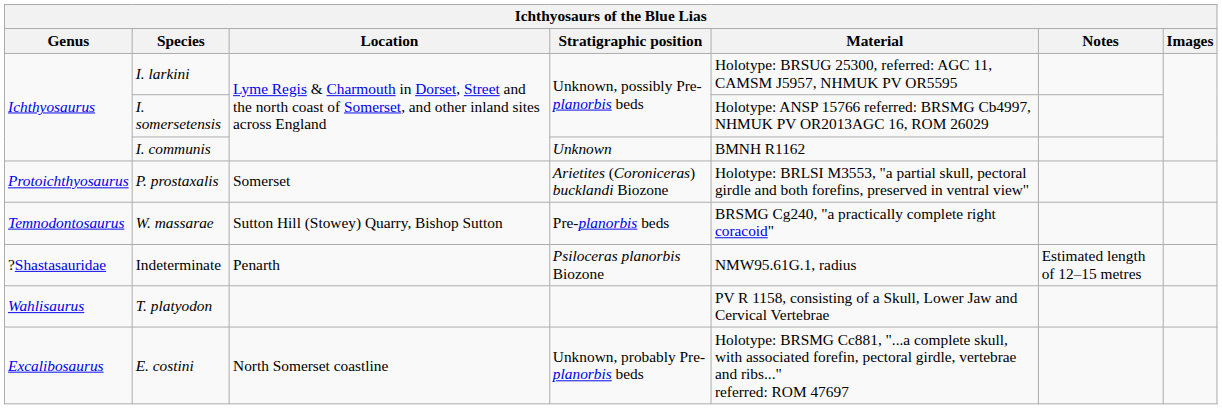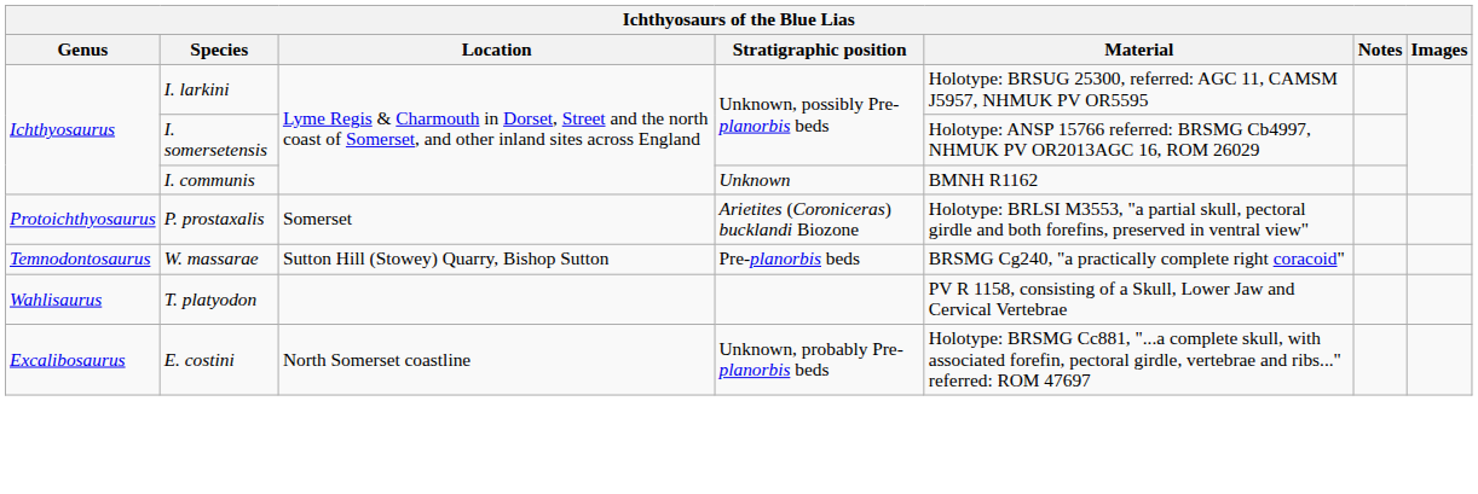- row: ?Shastasauridae | Indeterminate | Penarth | Psiloceras planorbis Biozone | NMW95.61G.1, radius | Estimated length of 12–15 metres
